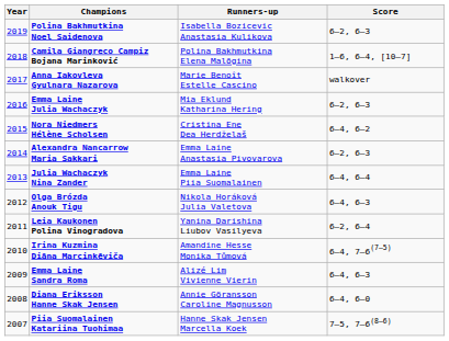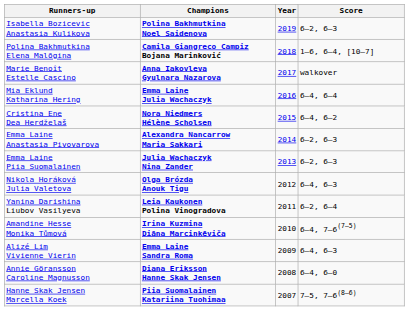columns swapped: Year <-> Runners-up
Emma Laine Julia Wachaczyk | Score: 6–2, 6–3 -> 6–4, 6–4
Julia Wachaczyk Nina Zander | Score: 6–4, 6–4 -> 6–2, 6–3
